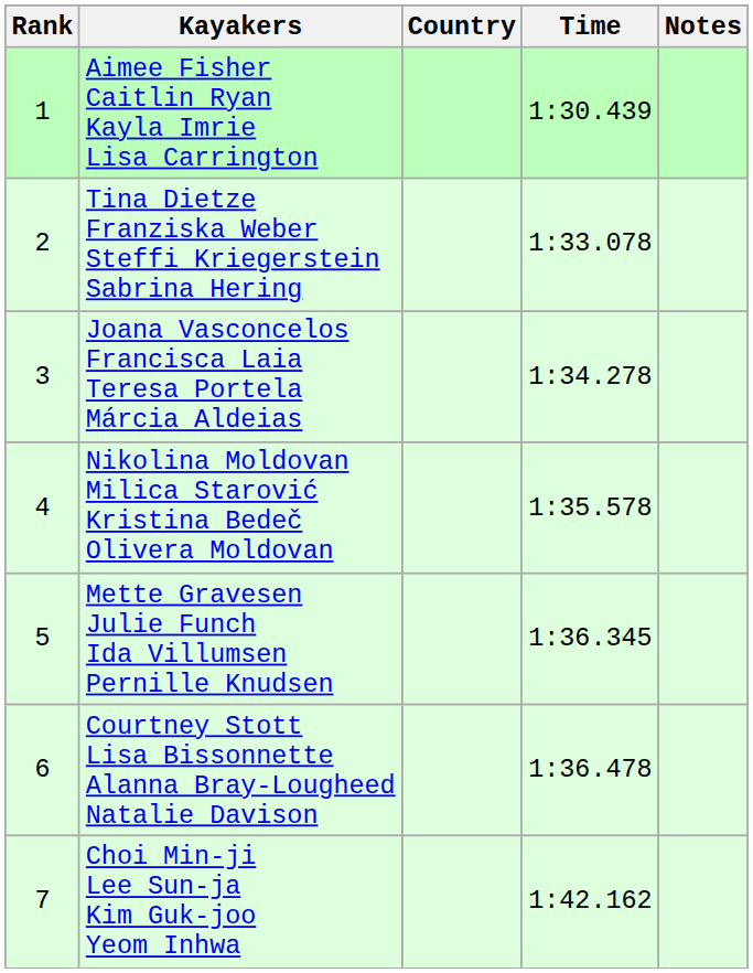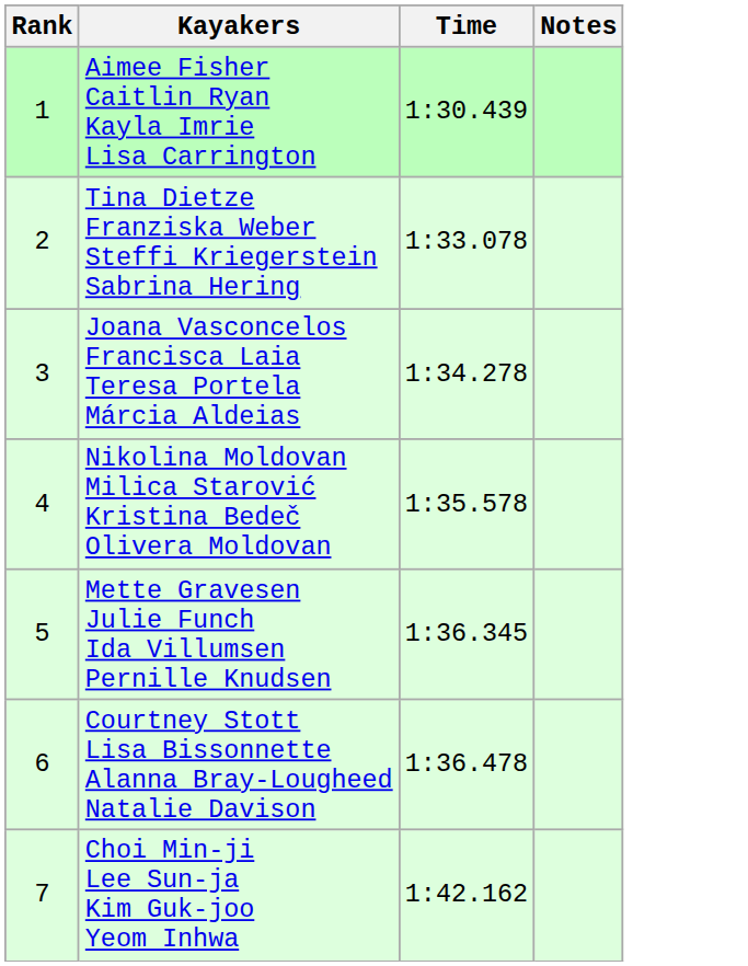- column: Country
